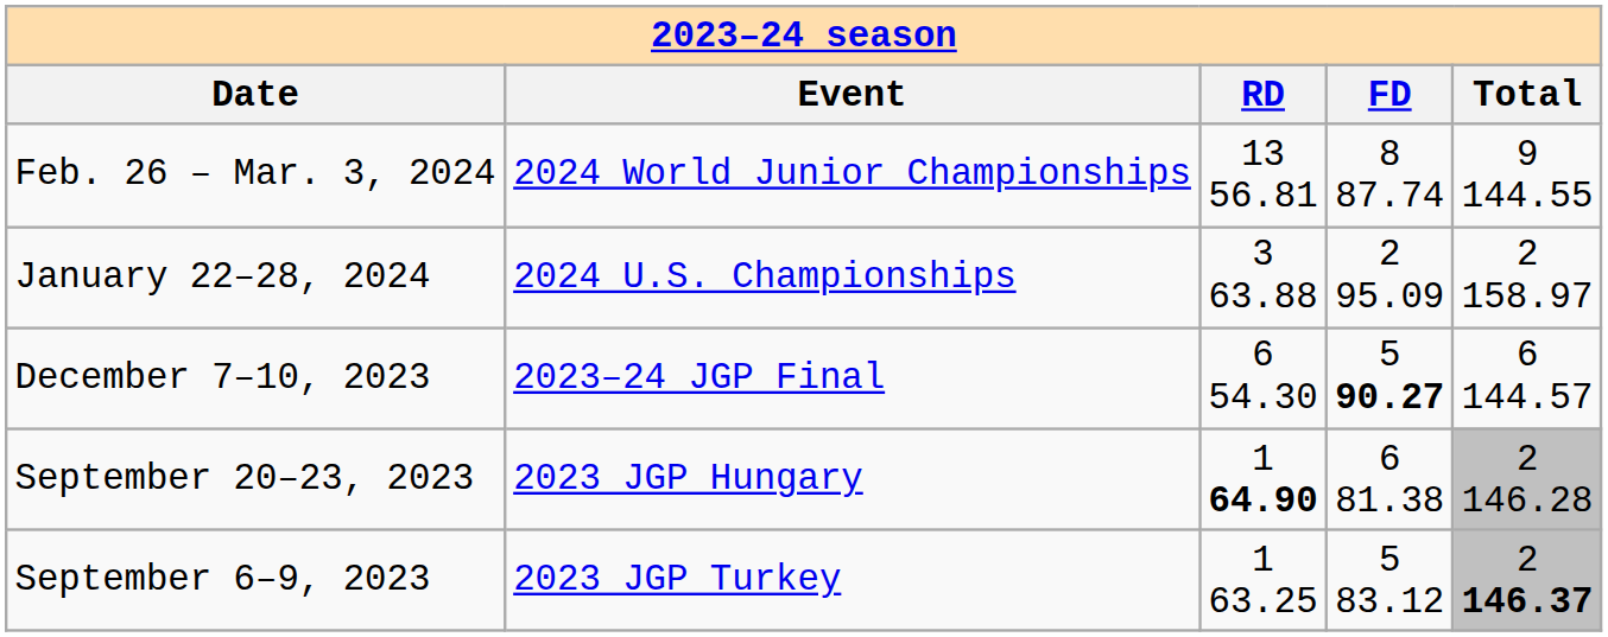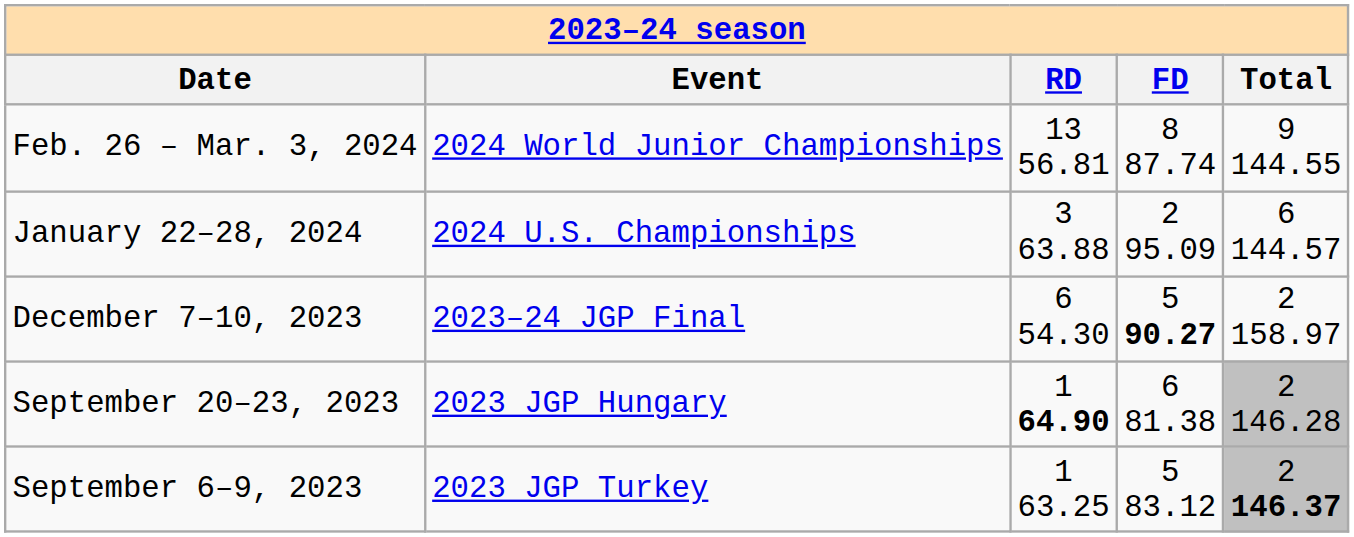January 22–28, 2024 | Total: 2 158.97 -> 6 144.57
December 7–10, 2023 | Total: 6 144.57 -> 2 158.97
